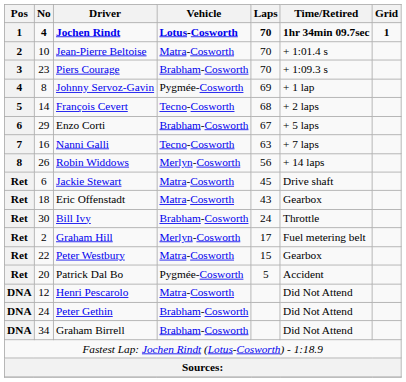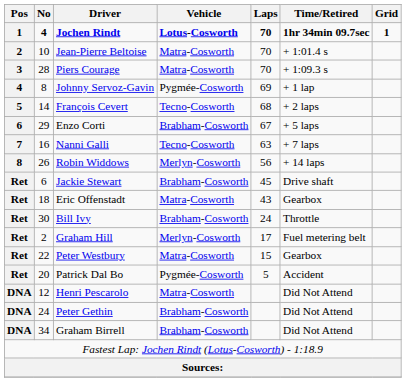Piers Courage | No: 23 -> 28
Piers Courage | Vehicle: Brabham-Cosworth -> Matra-Cosworth
Jackie Stewart | Vehicle: Matra-Cosworth -> Brabham-Cosworth
